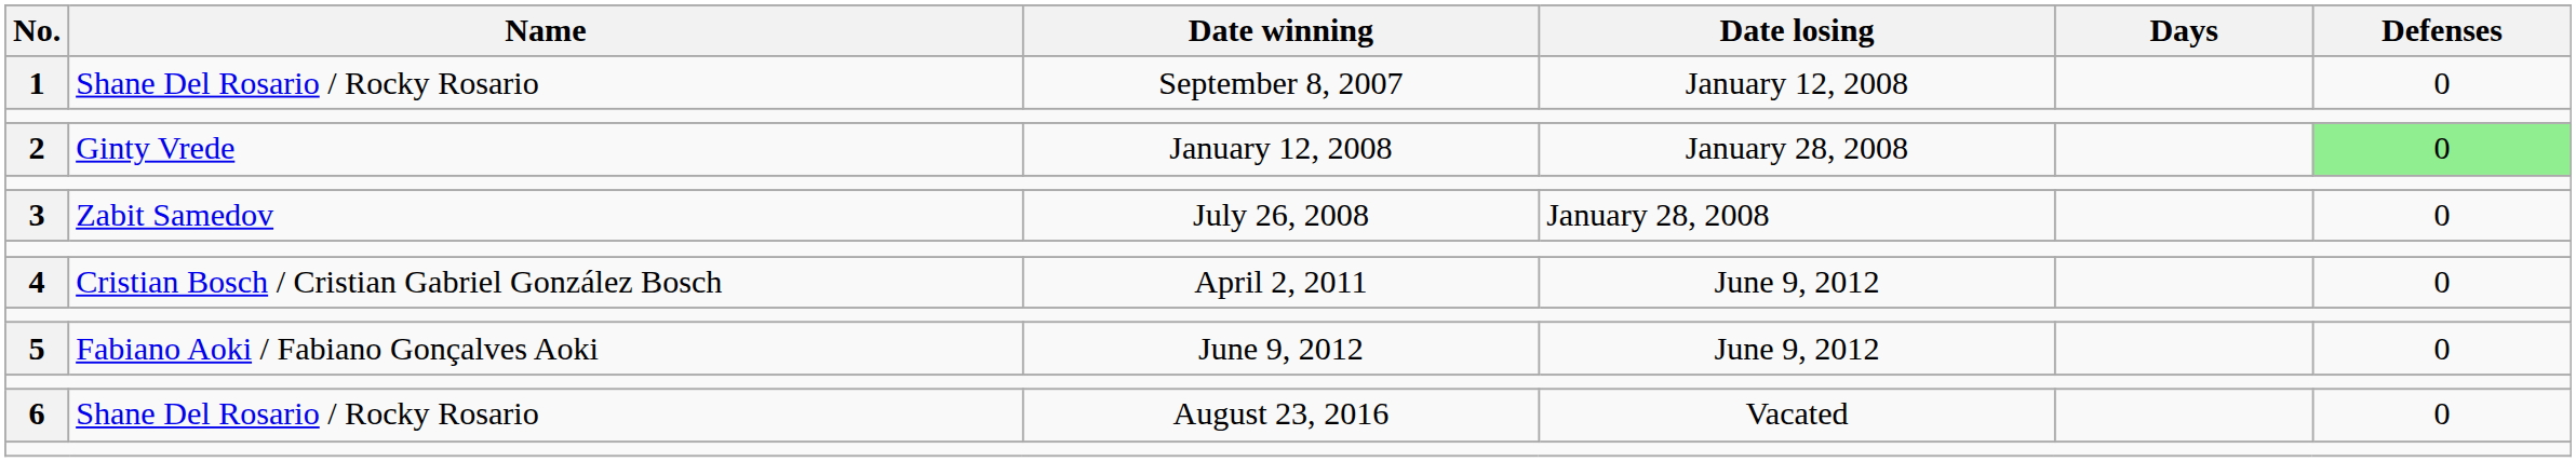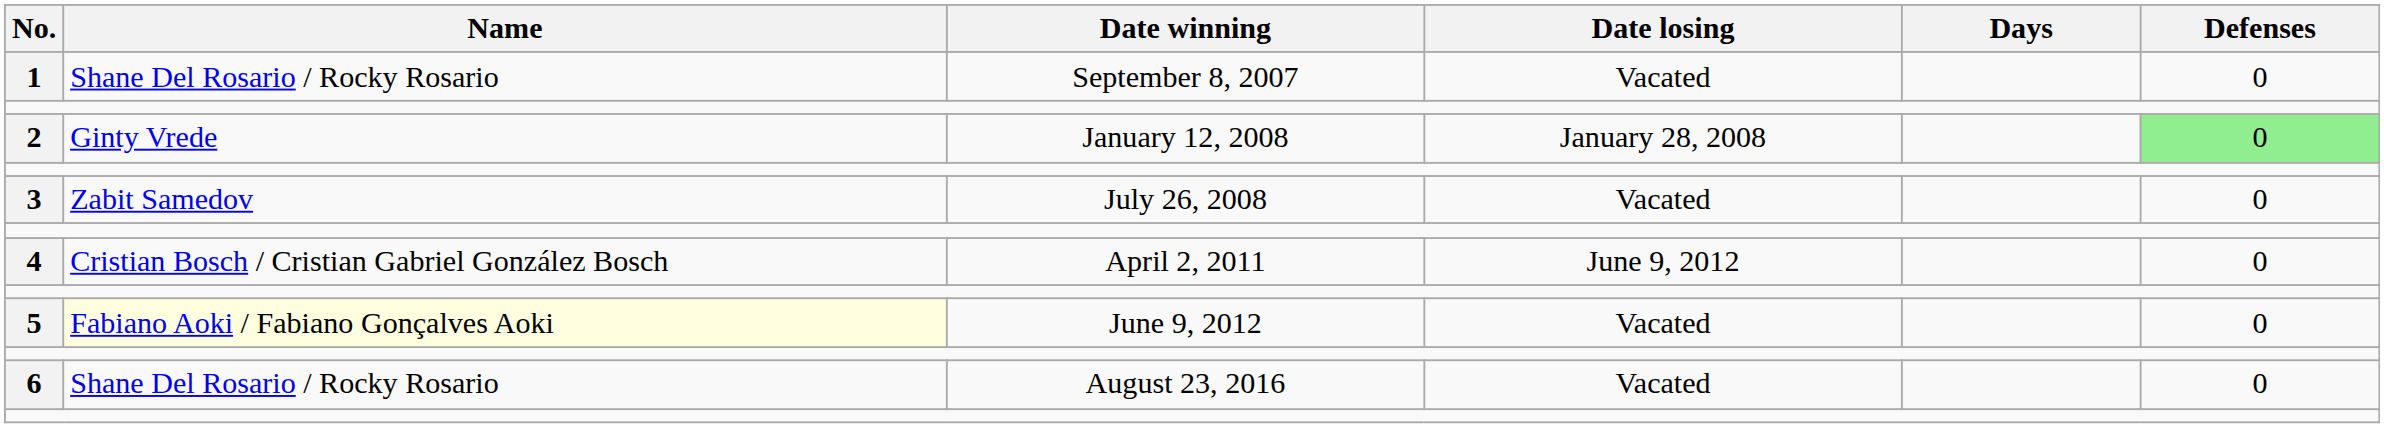1 | Date losing: January 12, 2008 -> Vacated
3 | Date losing: January 28, 2008 -> Vacated
5 | Name: no background -> lightyellow background
5 | Date losing: June 9, 2012 -> Vacated
